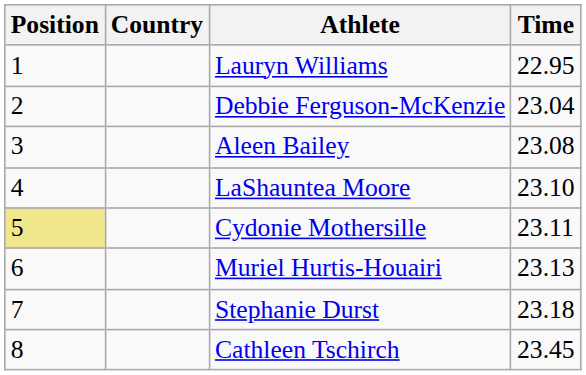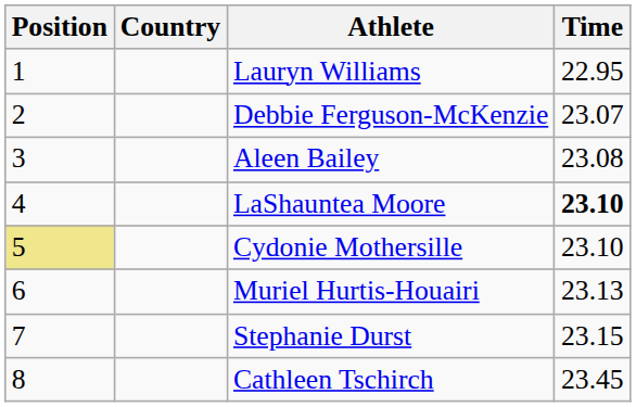Debbie Ferguson-McKenzie | Time: 23.04 -> 23.07
LaShauntea Moore | Time: normal -> bold
Cydonie Mothersille | Time: 23.11 -> 23.10
Stephanie Durst | Time: 23.18 -> 23.15
